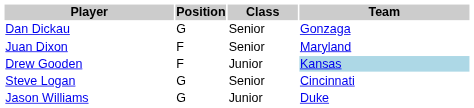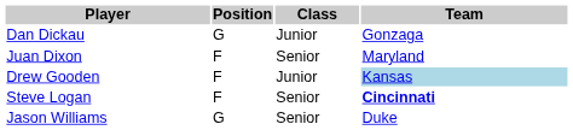Dan Dickau | Class: Senior -> Junior
Steve Logan | Position: G -> F
Steve Logan | Team: normal -> bold
Jason Williams | Class: Junior -> Senior
